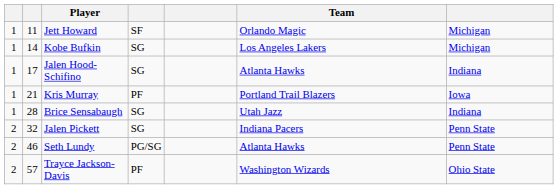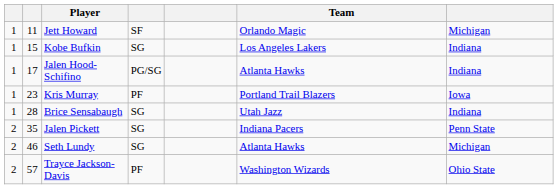Kobe Bufkin | column 2: 14 -> 15
Kobe Bufkin | column 7: Michigan -> Indiana
Jalen Hood-Schifino | column 4: SG -> PG/SG
Kris Murray | column 2: 21 -> 23
Jalen Pickett | column 2: 32 -> 35
Seth Lundy | column 4: PG/SG -> SG
Seth Lundy | column 7: Penn State -> Michigan
